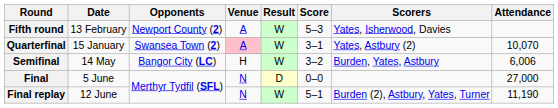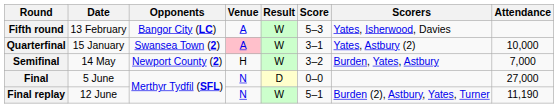Fifth round | Opponents: Newport County (2) -> Bangor City (LC)
Quarterfinal | Attendance: 10,070 -> 10,000
Semifinal | Opponents: Bangor City (LC) -> Newport County (2)
Semifinal | Attendance: 6,006 -> 7,000
